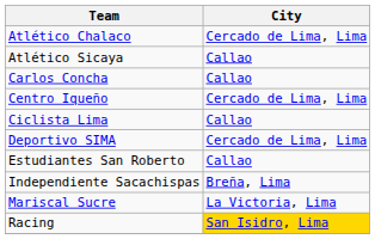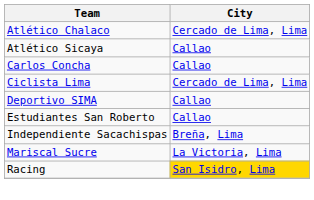- row: Centro Iqueño | Cercado de Lima, Lima
Ciclista Lima | City: Callao -> Cercado de Lima, Lima
Deportivo SIMA | City: Cercado de Lima, Lima -> Callao
